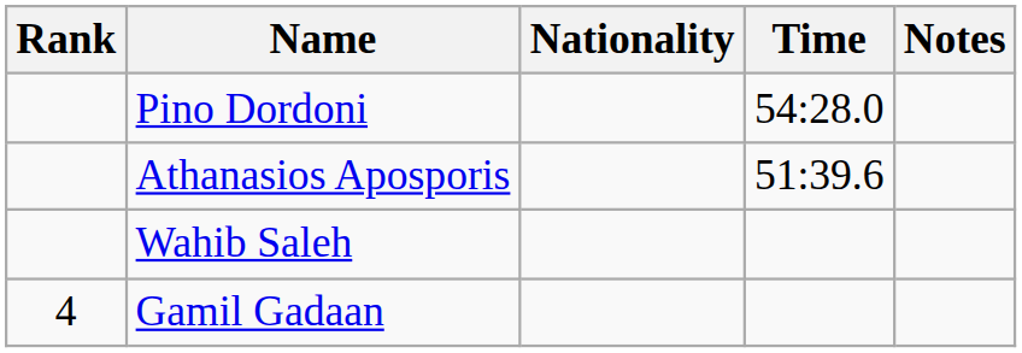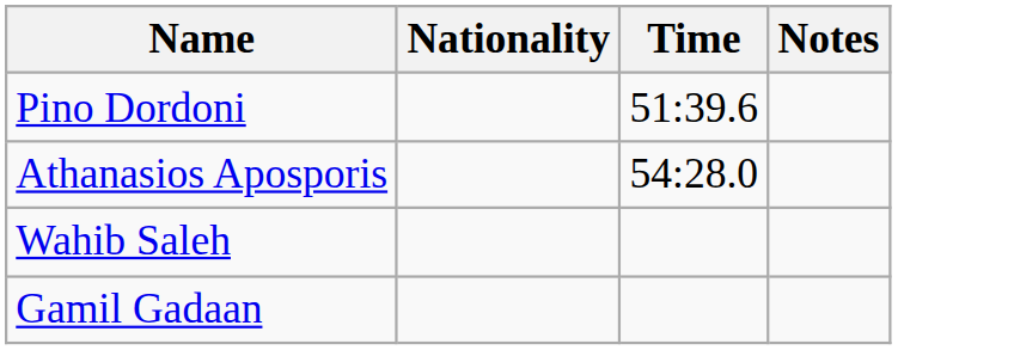- column: Rank | 4
Pino Dordoni | Time: 54:28.0 -> 51:39.6
Athanasios Aposporis | Time: 51:39.6 -> 54:28.0
